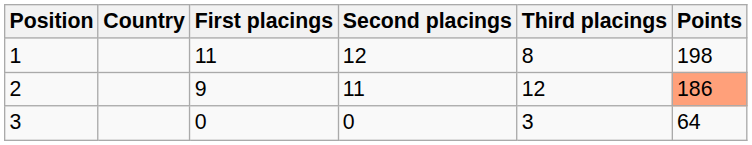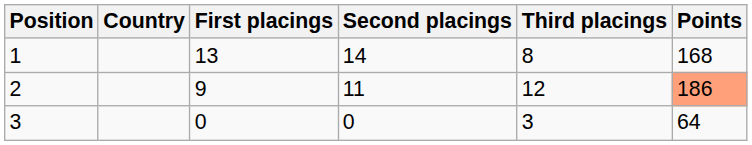1 | First placings: 11 -> 13
1 | Second placings: 12 -> 14
1 | Points: 198 -> 168
